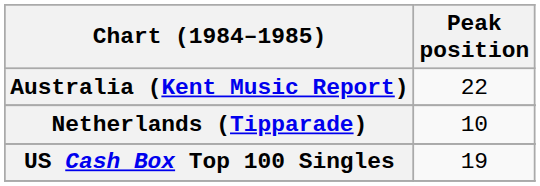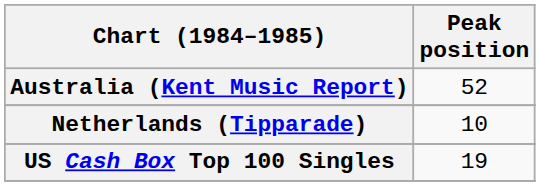Australia (Kent Music Report) | Peak position: 22 -> 52
